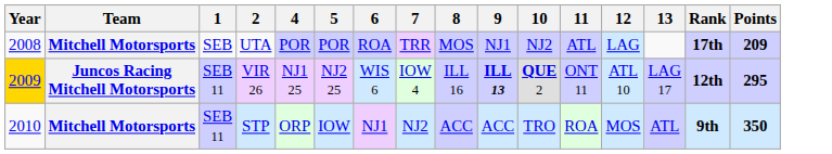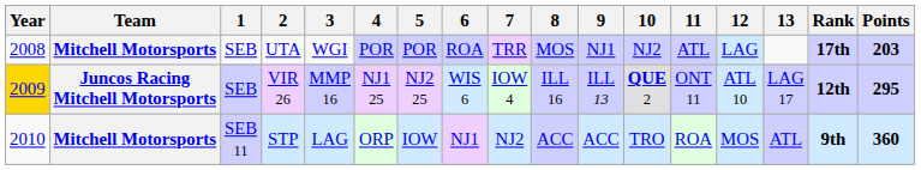+ column: 3 | WGI | MMP 16 | LAG
UTA | Points: 209 -> 203
VIR 26 | 1: SEB 11 -> SEB
VIR 26 | 9: bold -> normal
STP | Points: 350 -> 360
